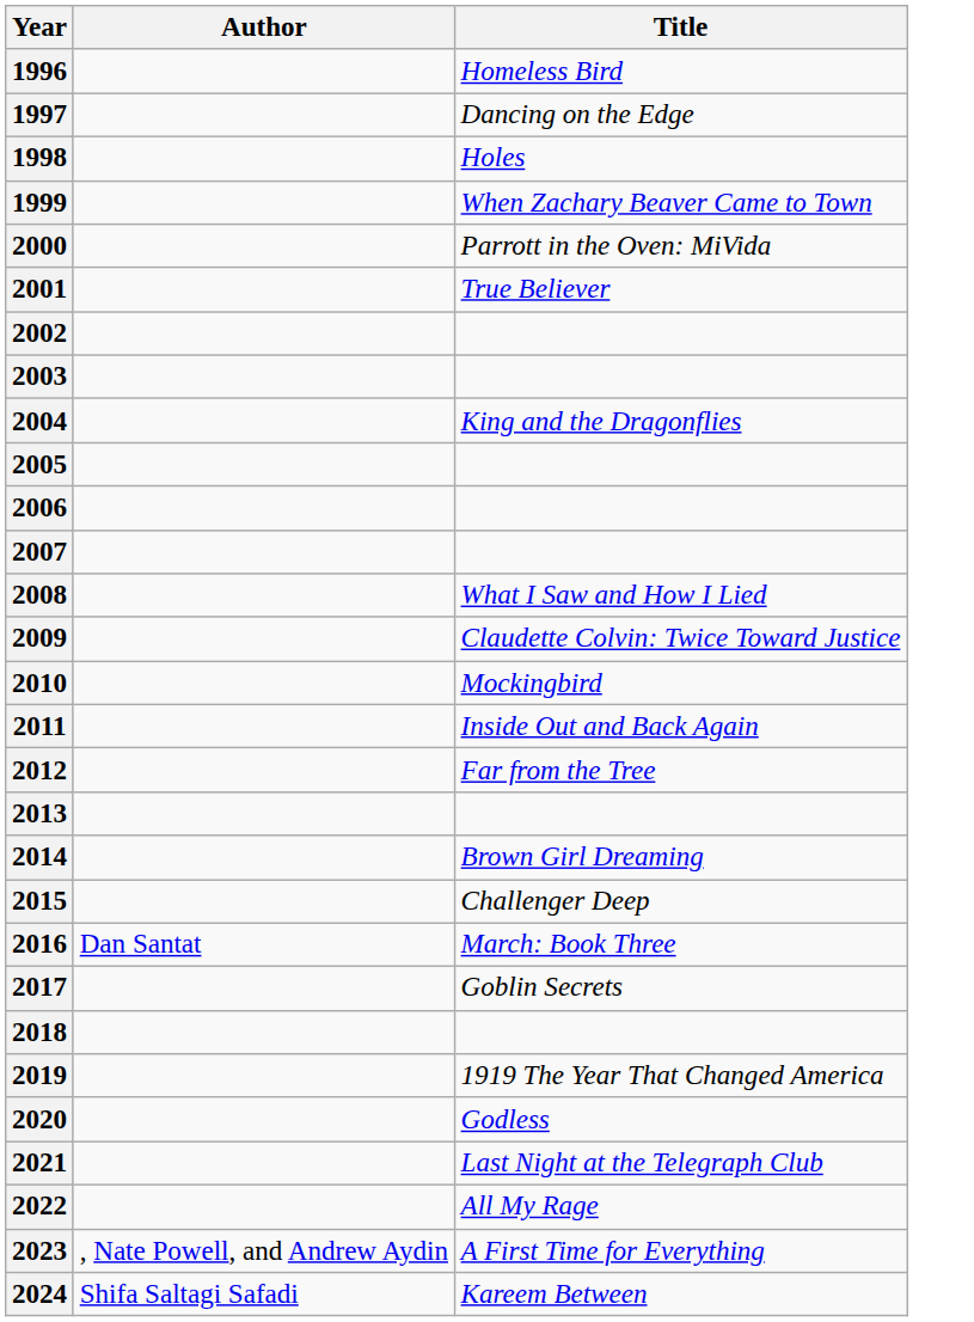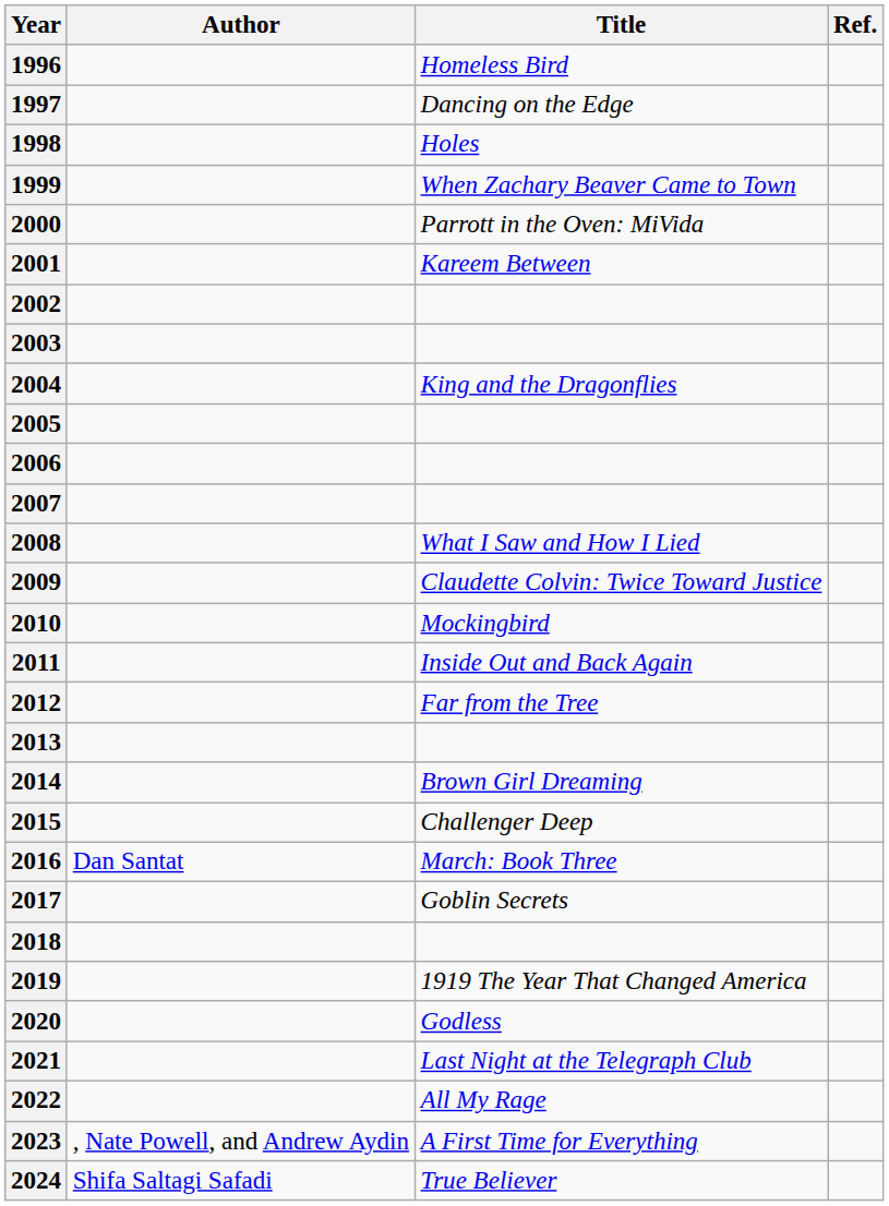+ column: Ref.
2001 | Title: True Believer -> Kareem Between
2024 | Title: Kareem Between -> True Believer
